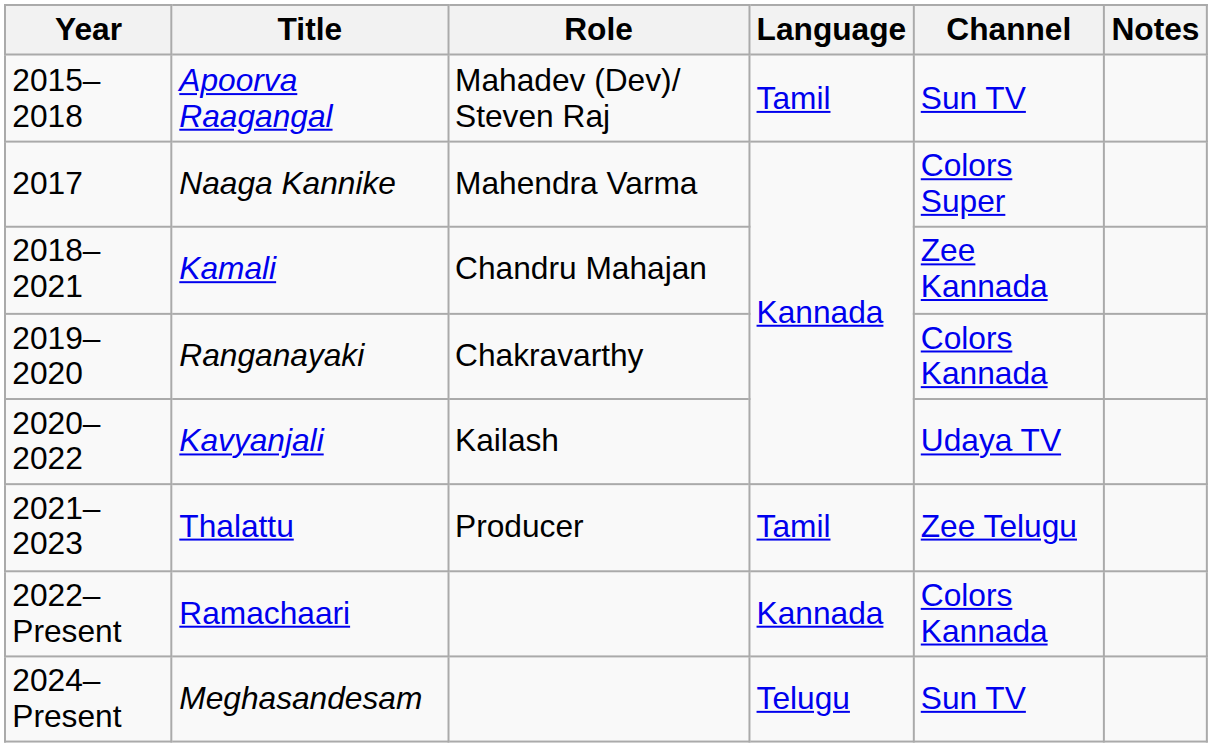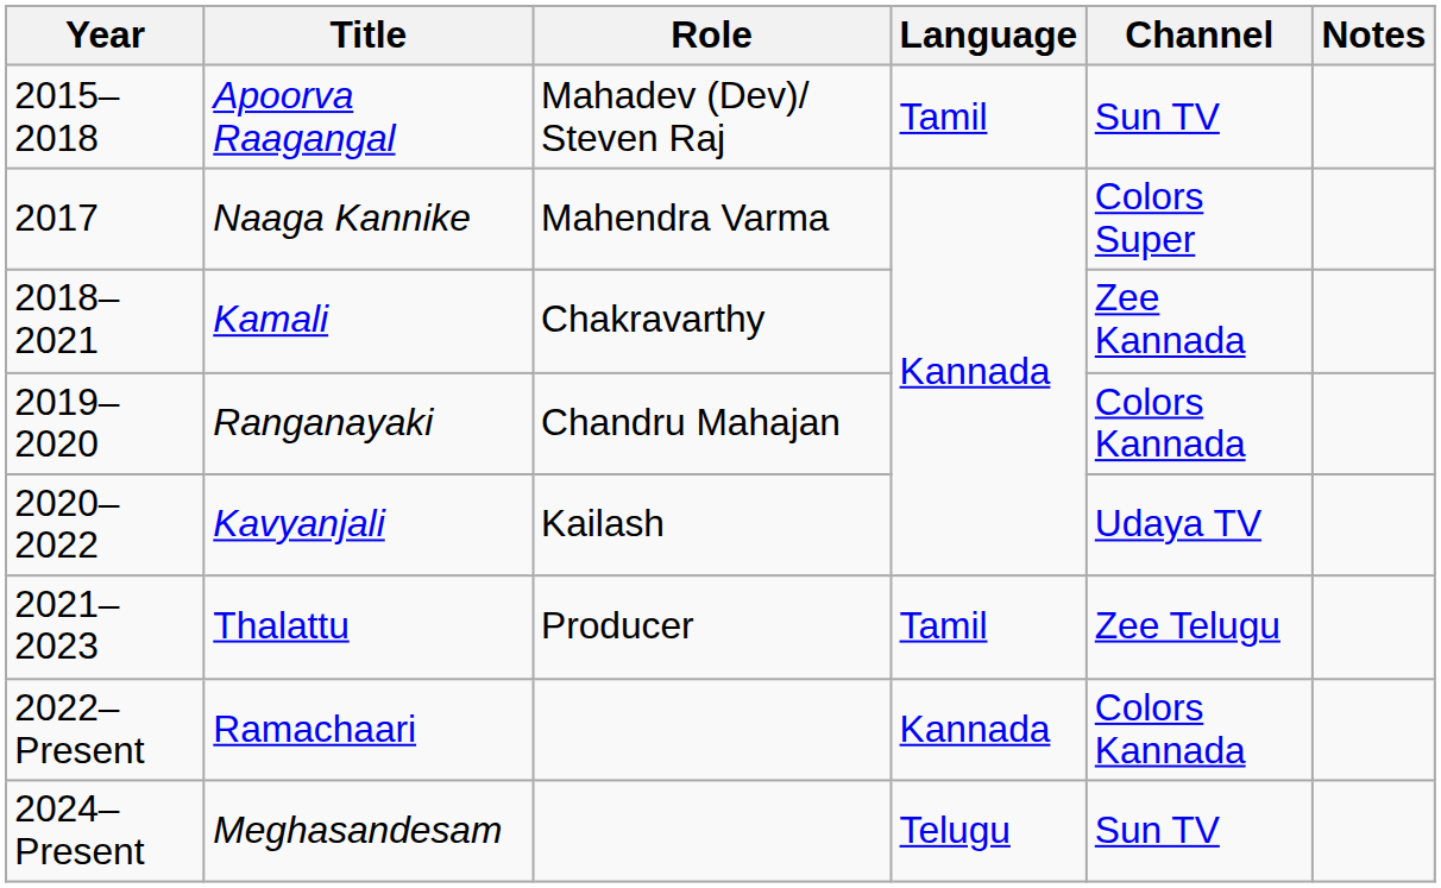Kamali | Role: Chandru Mahajan -> Chakravarthy
Ranganayaki | Role: Chakravarthy -> Chandru Mahajan
